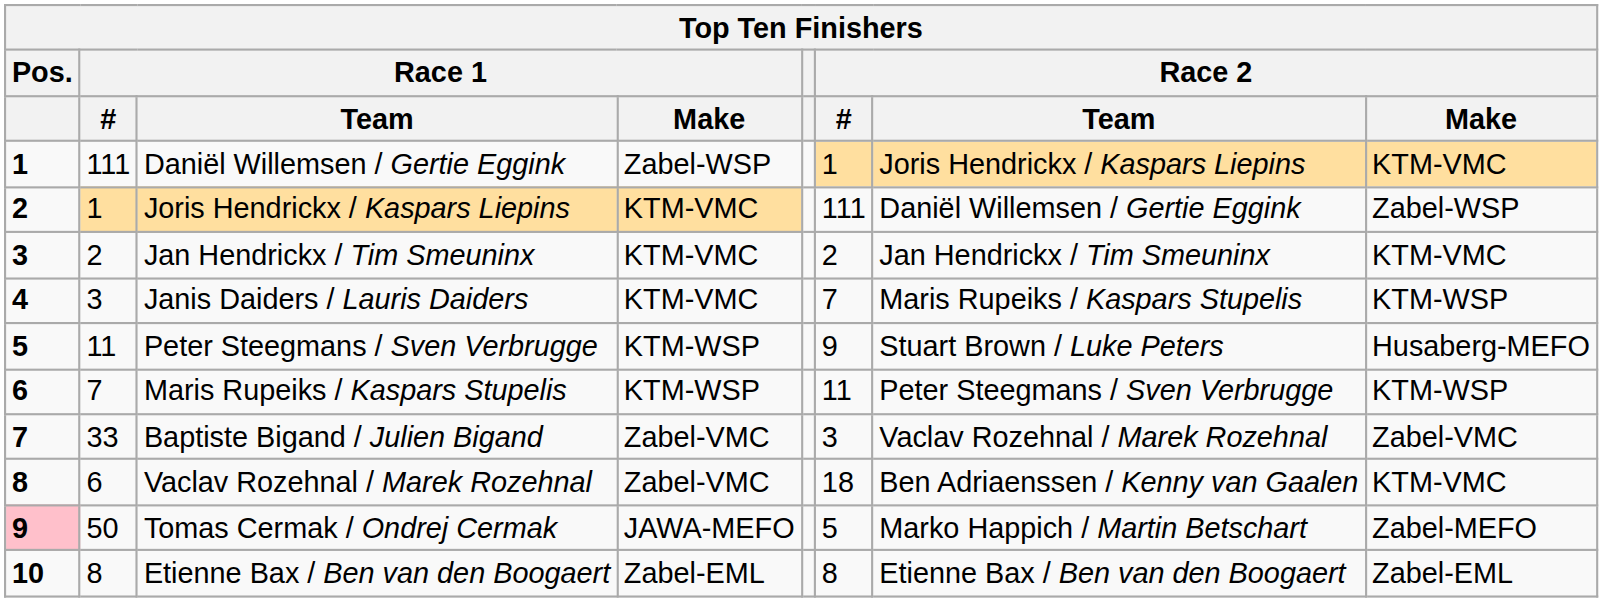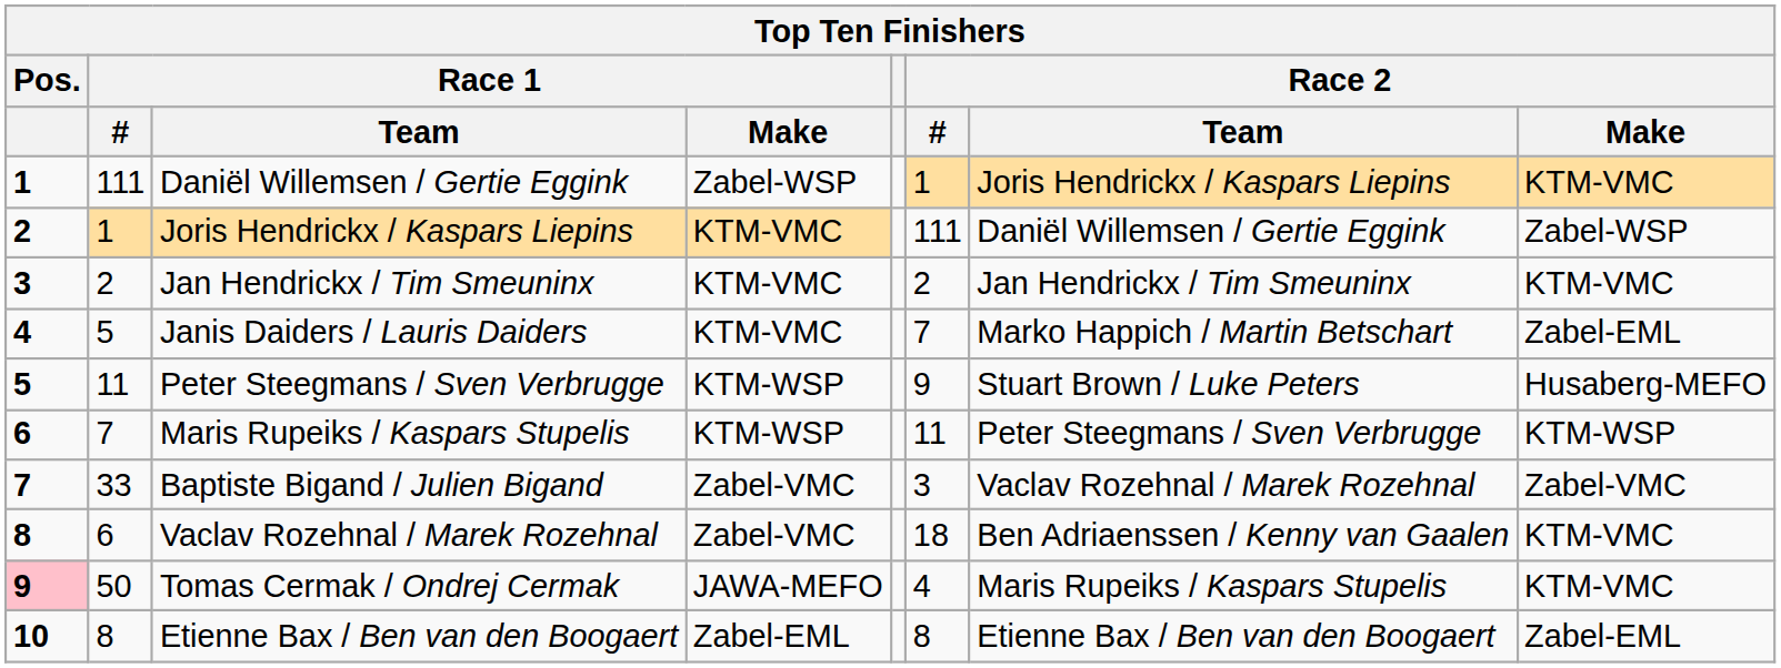Janis Daiders / Lauris Daiders | Race 1 / #: 3 -> 5
Janis Daiders / Lauris Daiders | Race 2 / Team: Maris Rupeiks / Kaspars Stupelis -> Marko Happich / Martin Betschart
Janis Daiders / Lauris Daiders | Race 2 / Make: KTM-WSP -> Zabel-EML
Tomas Cermak / Ondrej Cermak | Race 2 / #: 5 -> 4
Tomas Cermak / Ondrej Cermak | Race 2 / Team: Marko Happich / Martin Betschart -> Maris Rupeiks / Kaspars Stupelis
Tomas Cermak / Ondrej Cermak | Race 2 / Make: Zabel-MEFO -> KTM-VMC
